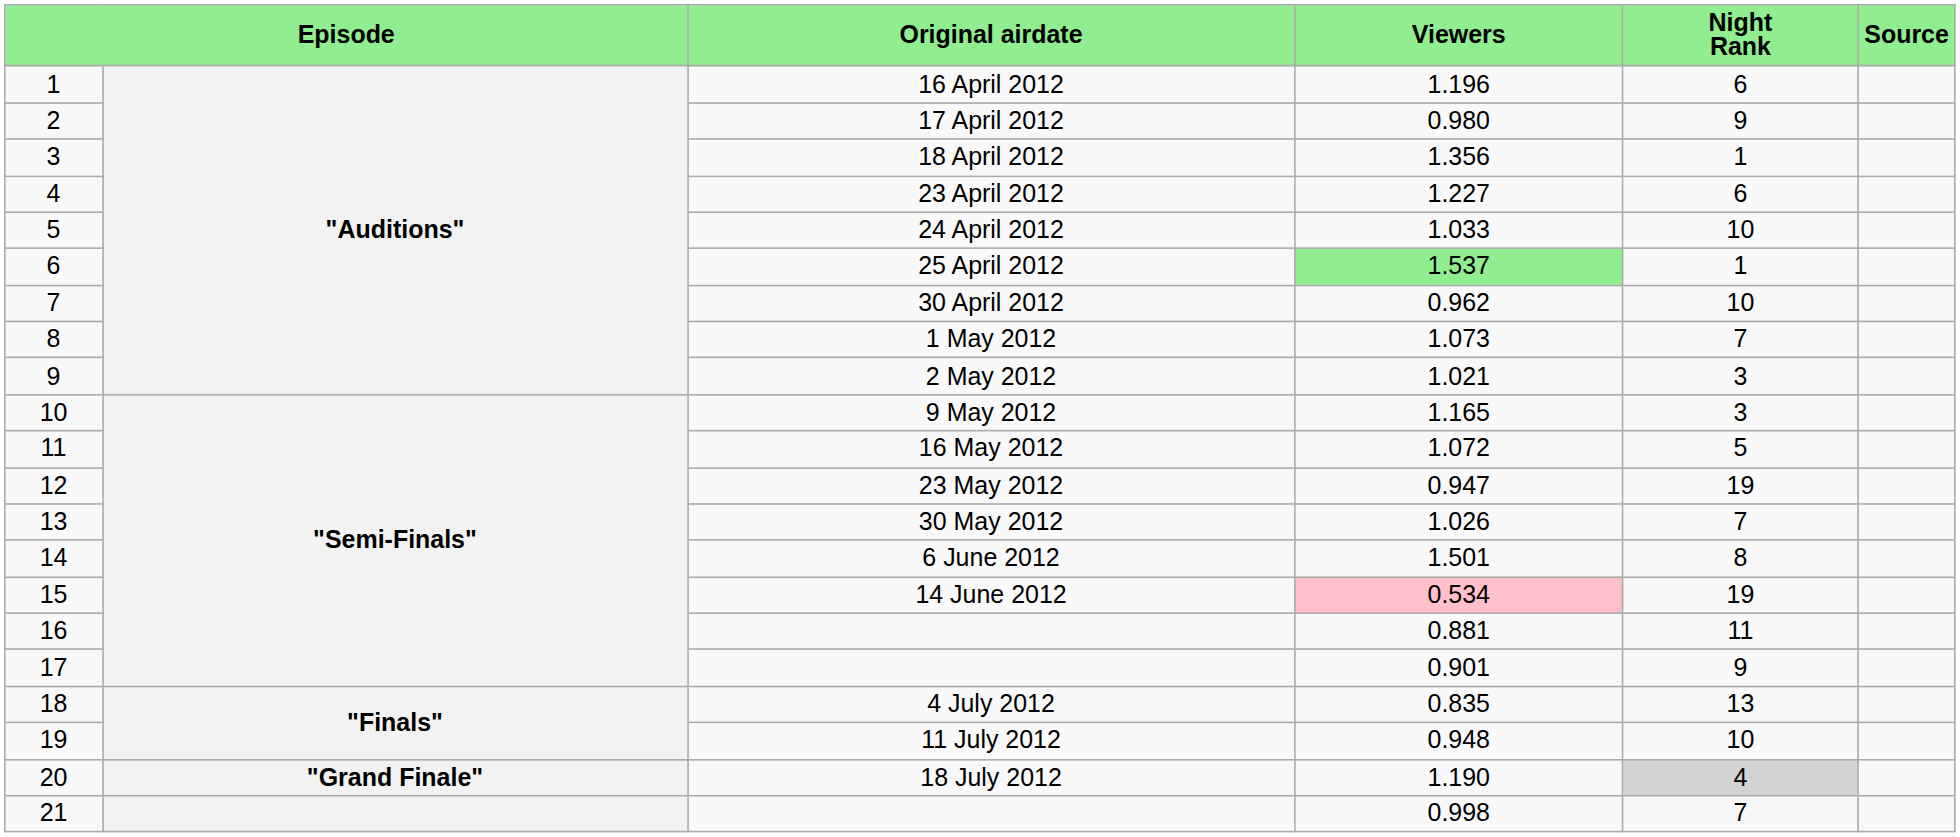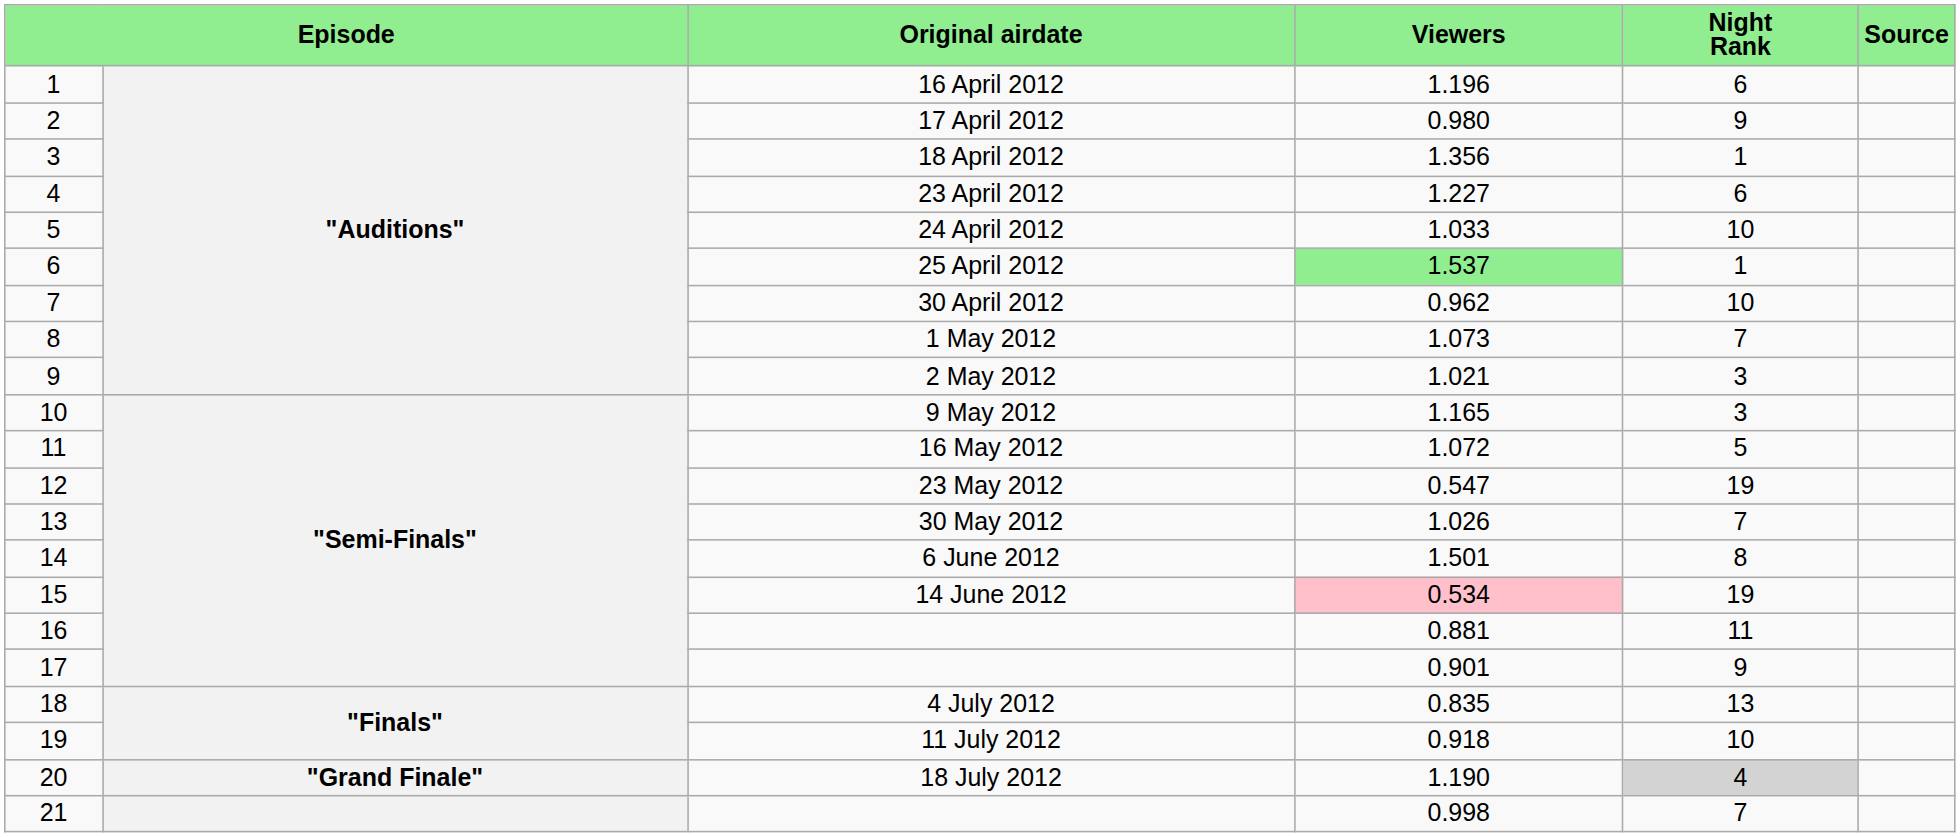23 May 2012 | Viewers: 0.947 -> 0.547
11 July 2012 | Viewers: 0.948 -> 0.918
